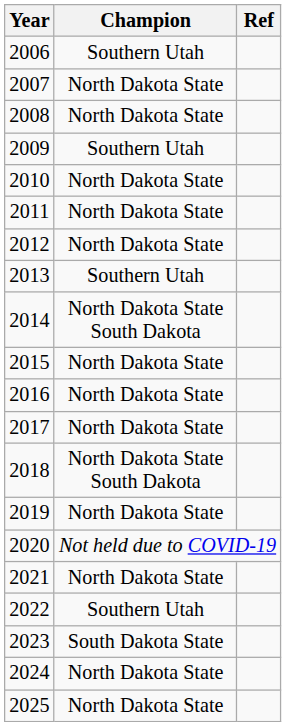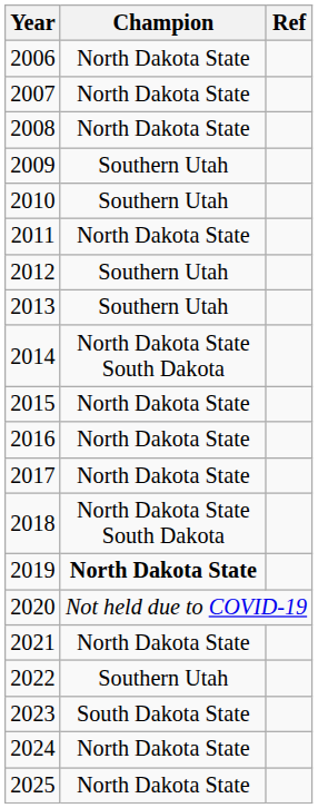2006 | Champion: Southern Utah -> North Dakota State
2010 | Champion: North Dakota State -> Southern Utah
2012 | Champion: North Dakota State -> Southern Utah
2019 | Champion: normal -> bold
